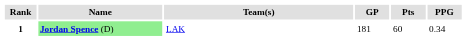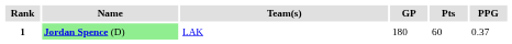1 | GP: 181 -> 180
1 | PPG: 0.34 -> 0.37
